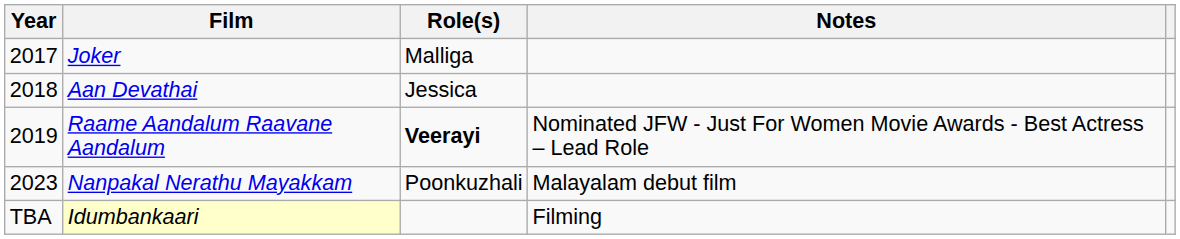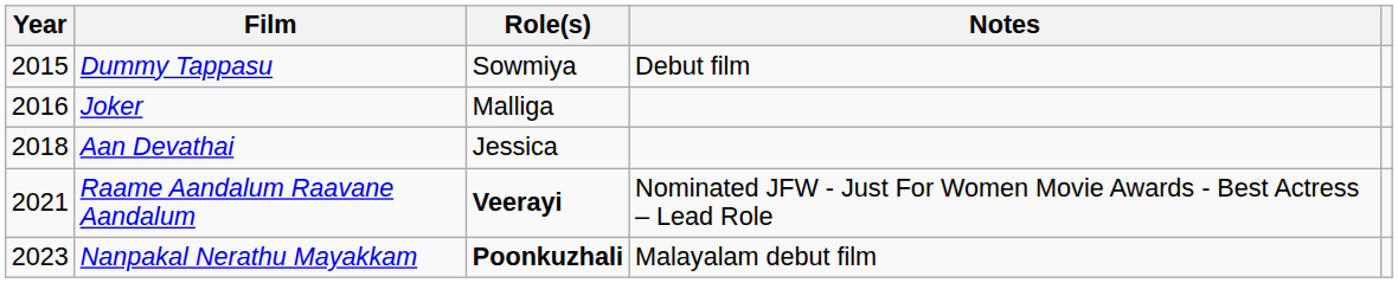+ row: 2015 | Dummy Tappasu | Sowmiya | Debut film
Joker | Year: 2017 -> 2016
Raame Aandalum Raavane Aandalum | Year: 2019 -> 2021
Nanpakal Nerathu Mayakkam | Role(s): normal -> bold
- row: TBA | Idumbankaari | Filming
